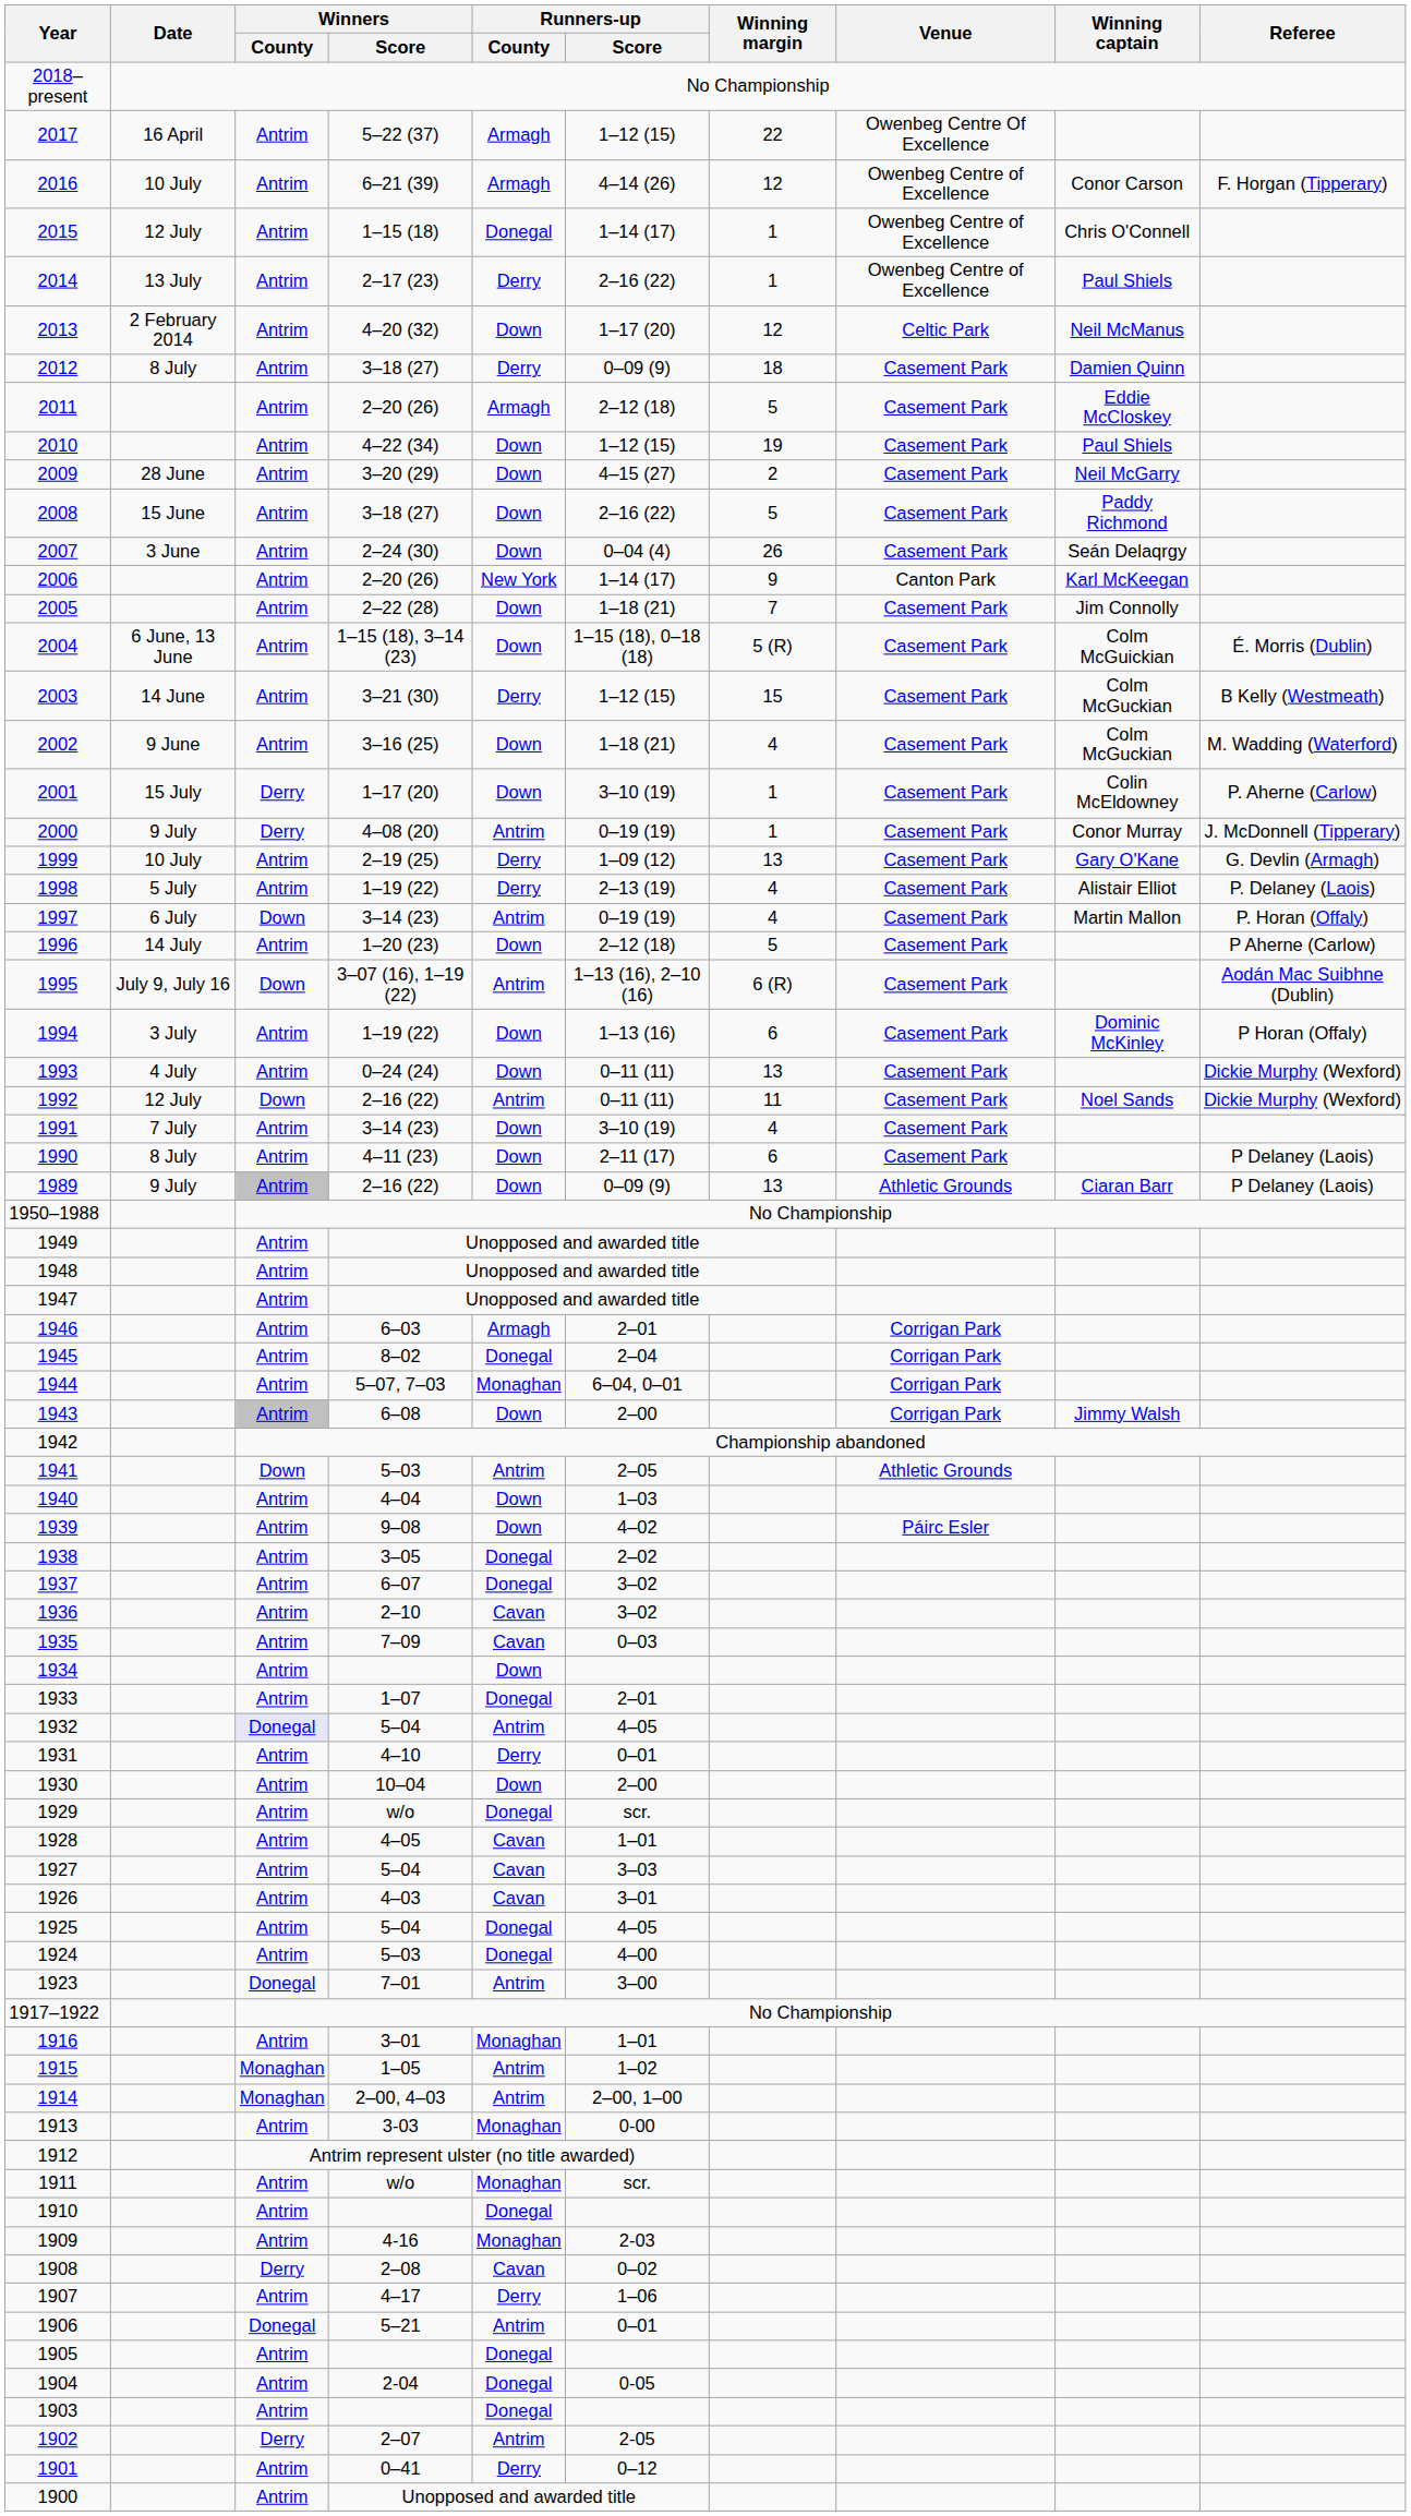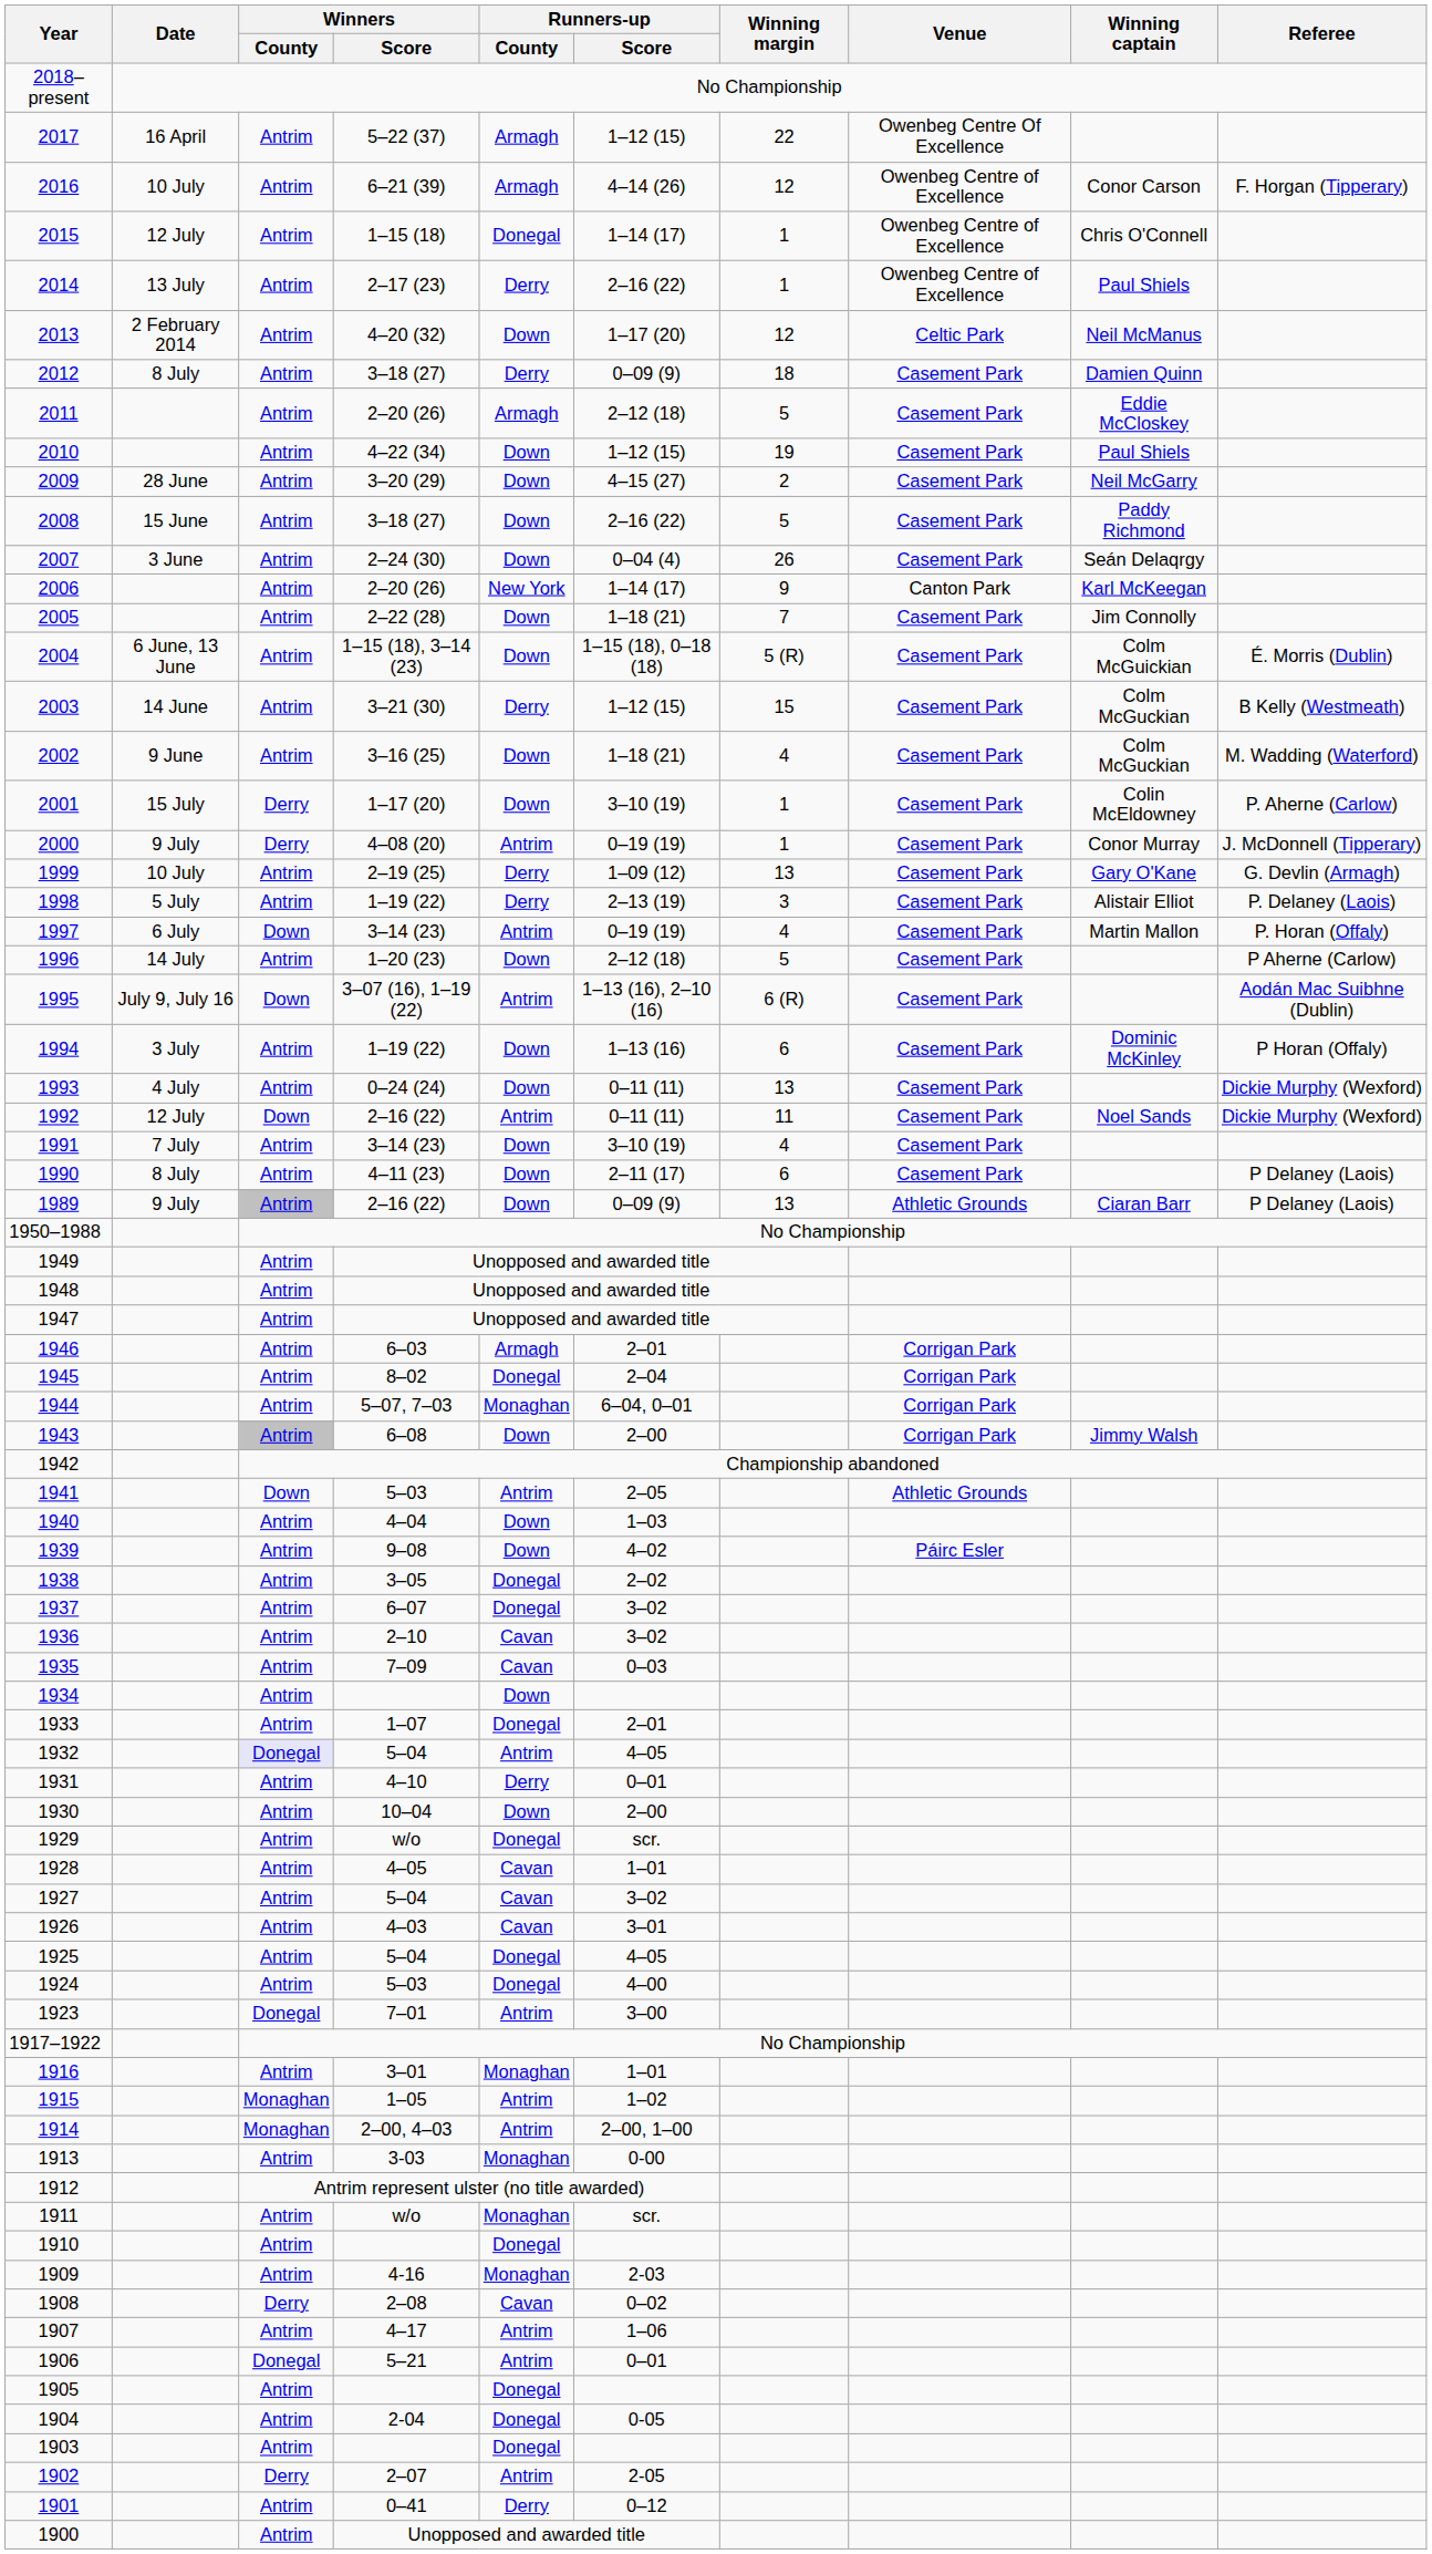1998 | Winning margin: 4 -> 3
1927 | Runners-up / Score: 3–03 -> 3–02
1907 | Runners-up / County: Derry -> Antrim
